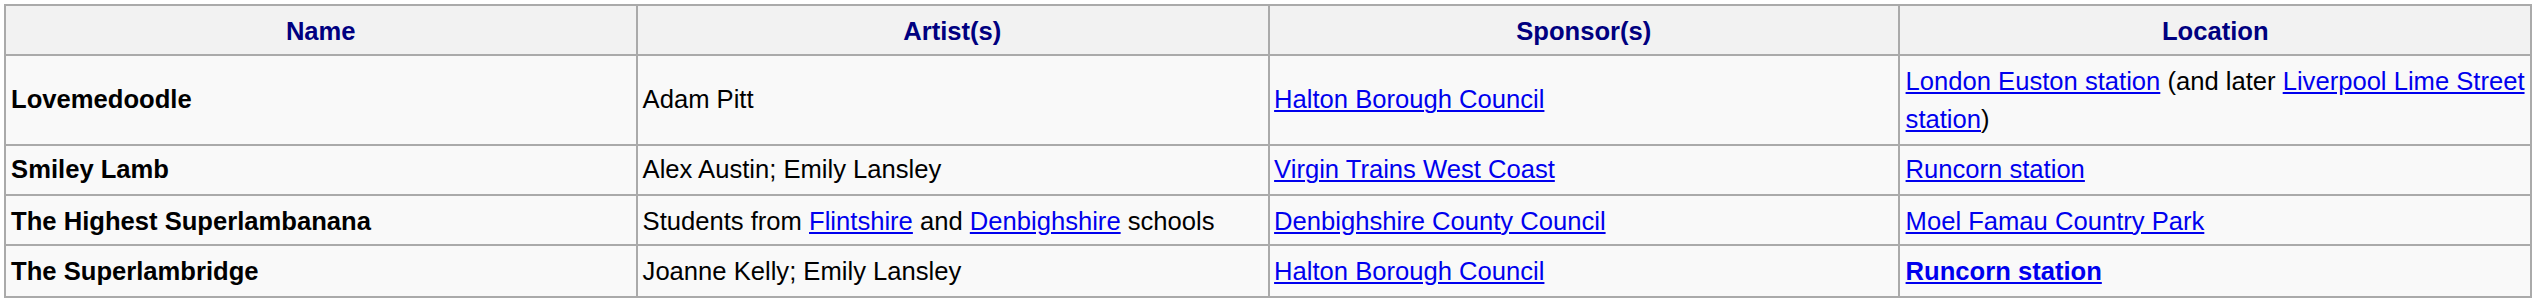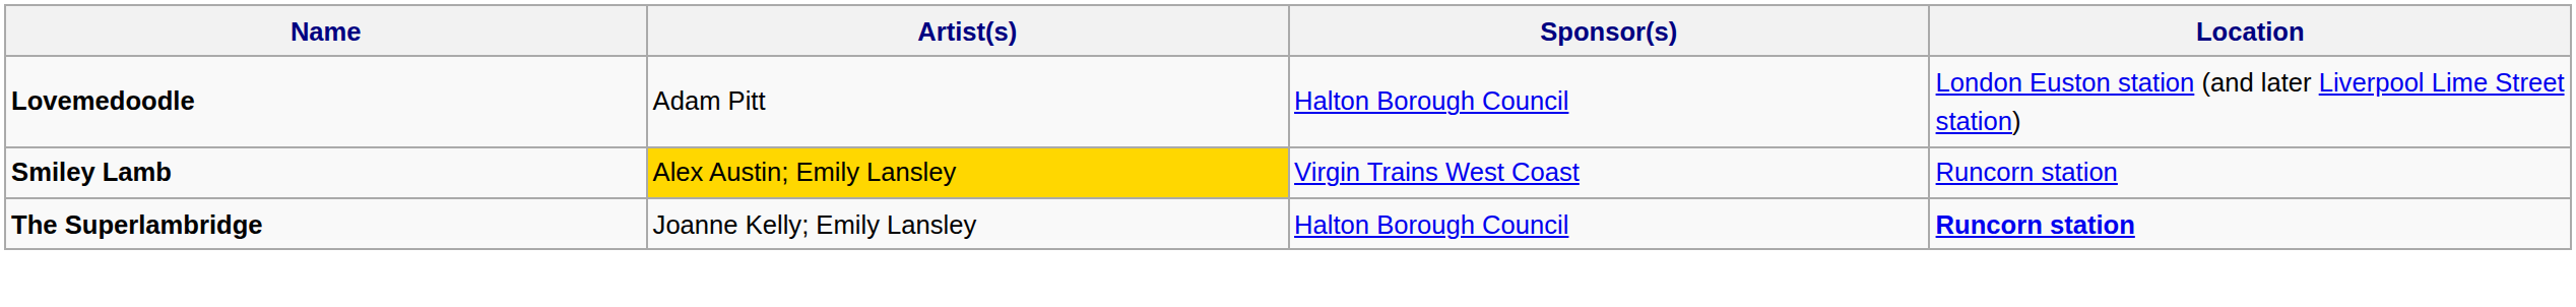Smiley Lamb | Artist(s): no background -> gold background
- row: The Highest Superlambanana | Students from Flintshire and Denbighshire schools | Denbighshire County Council | Moel Famau Country Park
